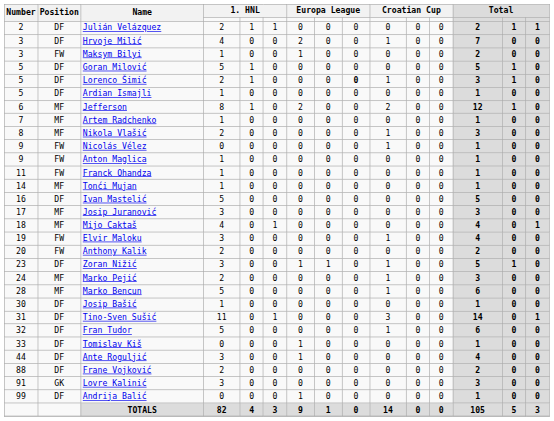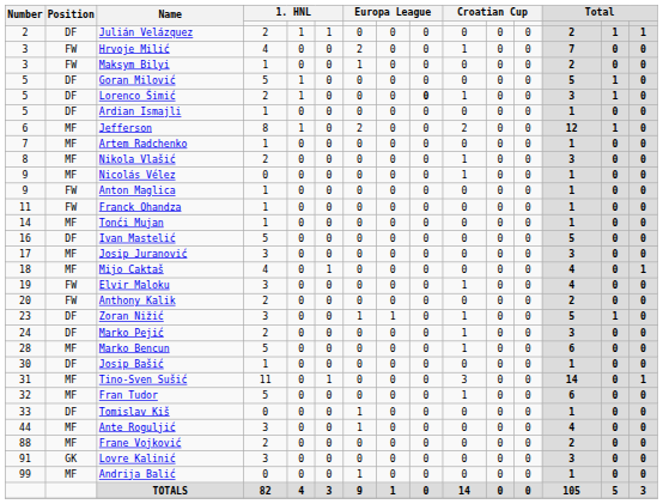Hrvoje Milić | Position: DF -> FW
Nicolás Vélez | Position: FW -> MF
Marko Pejić | Position: MF -> DF
Tino-Sven Sušić | Position: DF -> MF
Fran Tudor | Position: DF -> MF
Ante Roguljić | Position: DF -> MF
Frane Vojković | Position: DF -> MF
Andrija Balić | Position: DF -> MF
